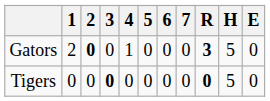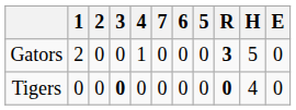columns swapped: 5 <-> 7
Gators | 2: bold -> normal
Tigers | H: 5 -> 4
